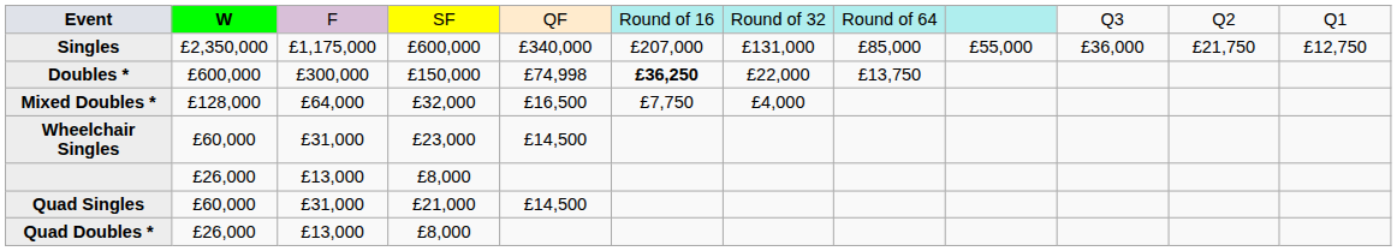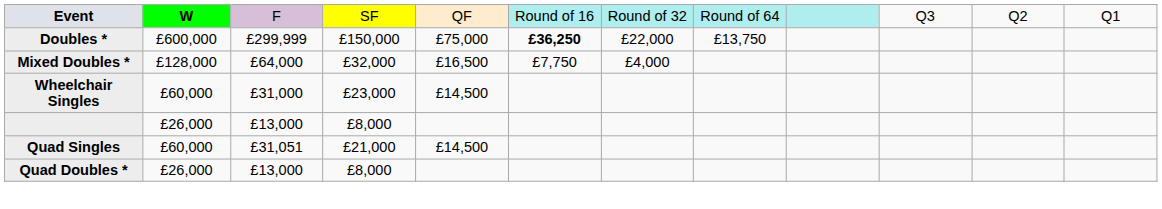- row: Singles | £2,350,000 | £1,175,000 | £600,000 | £340,000 | £207,000 | £131,000 | £85,000 | £55,000 | £36,000 | £21,750 | £12,750
Doubles * | column 3: £300,000 -> £299,999
Doubles * | column 5: £74,998 -> £75,000
Quad Singles | column 3: £31,000 -> £31,051
